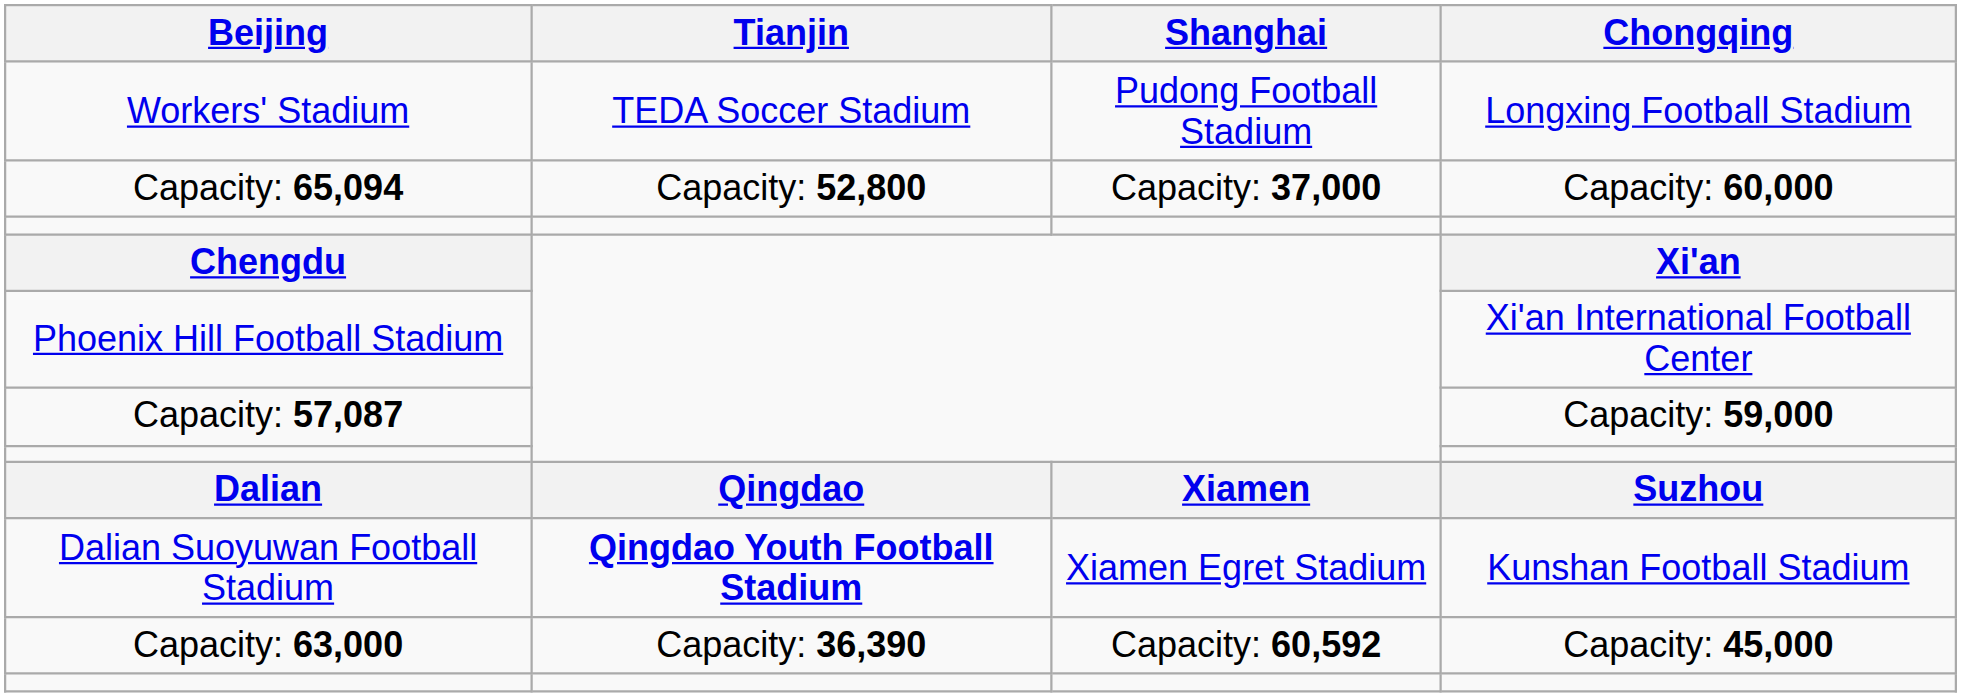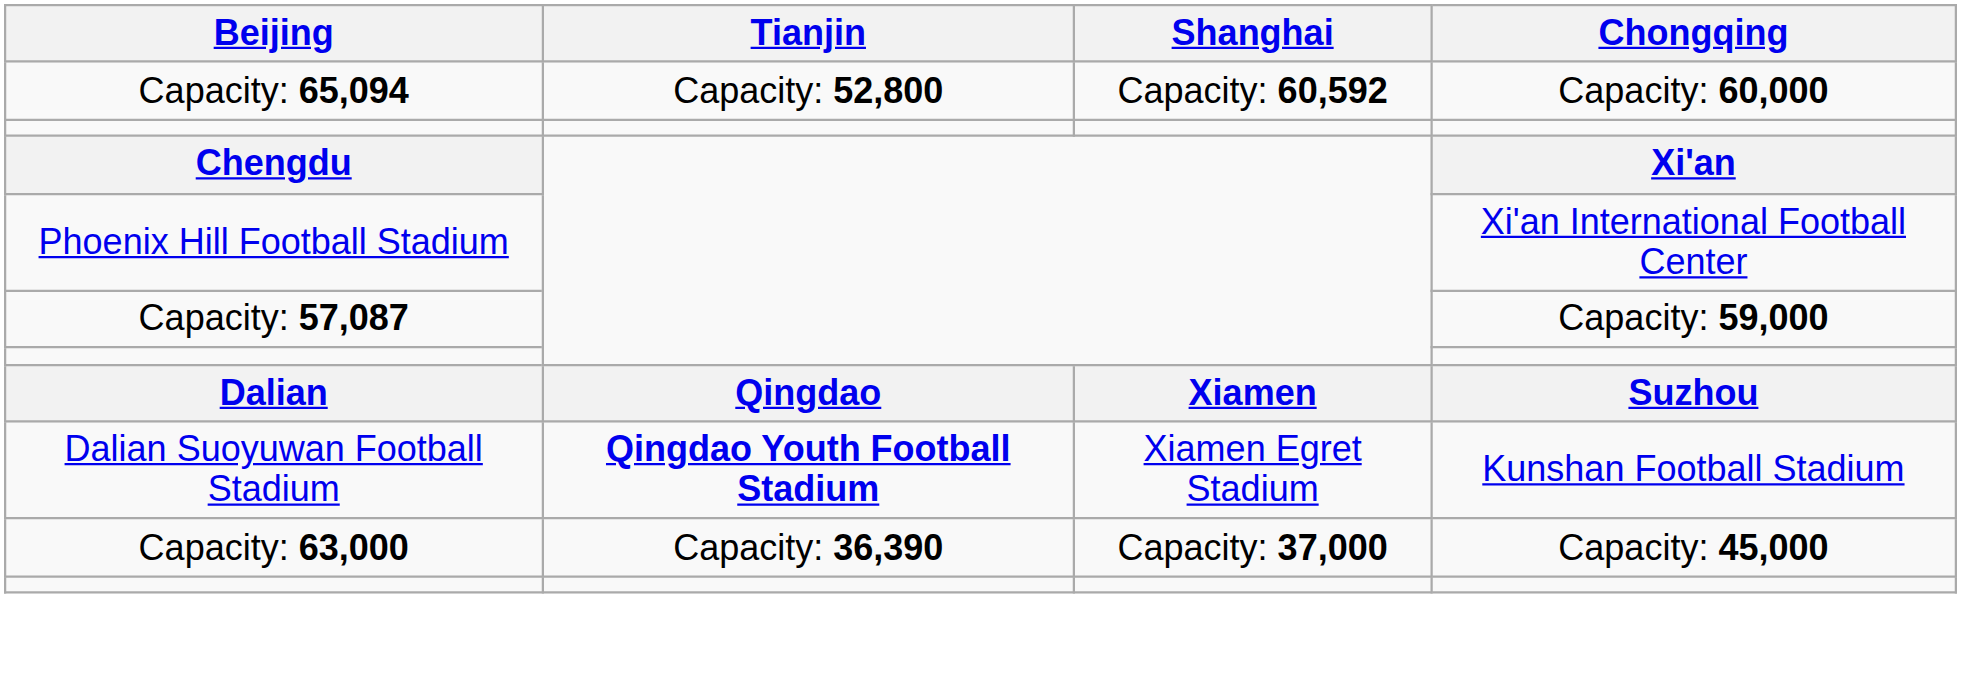- row: Workers' Stadium | TEDA Soccer Stadium | Pudong Football Stadium | Longxing Football Stadium
Capacity: 65,094 | Shanghai: Capacity: 37,000 -> Capacity: 60,592
Capacity: 63,000 | Shanghai: Capacity: 60,592 -> Capacity: 37,000
